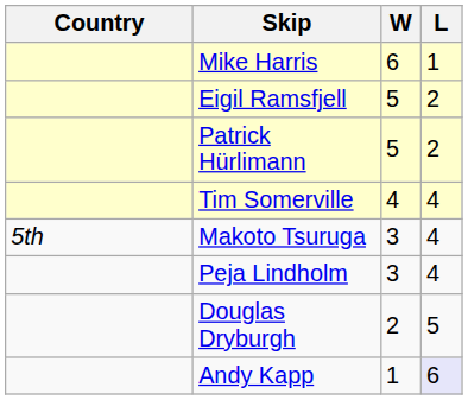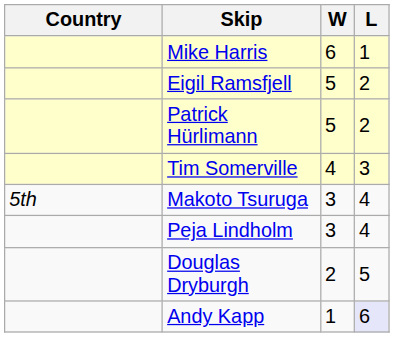Tim Somerville | L: 4 -> 3
